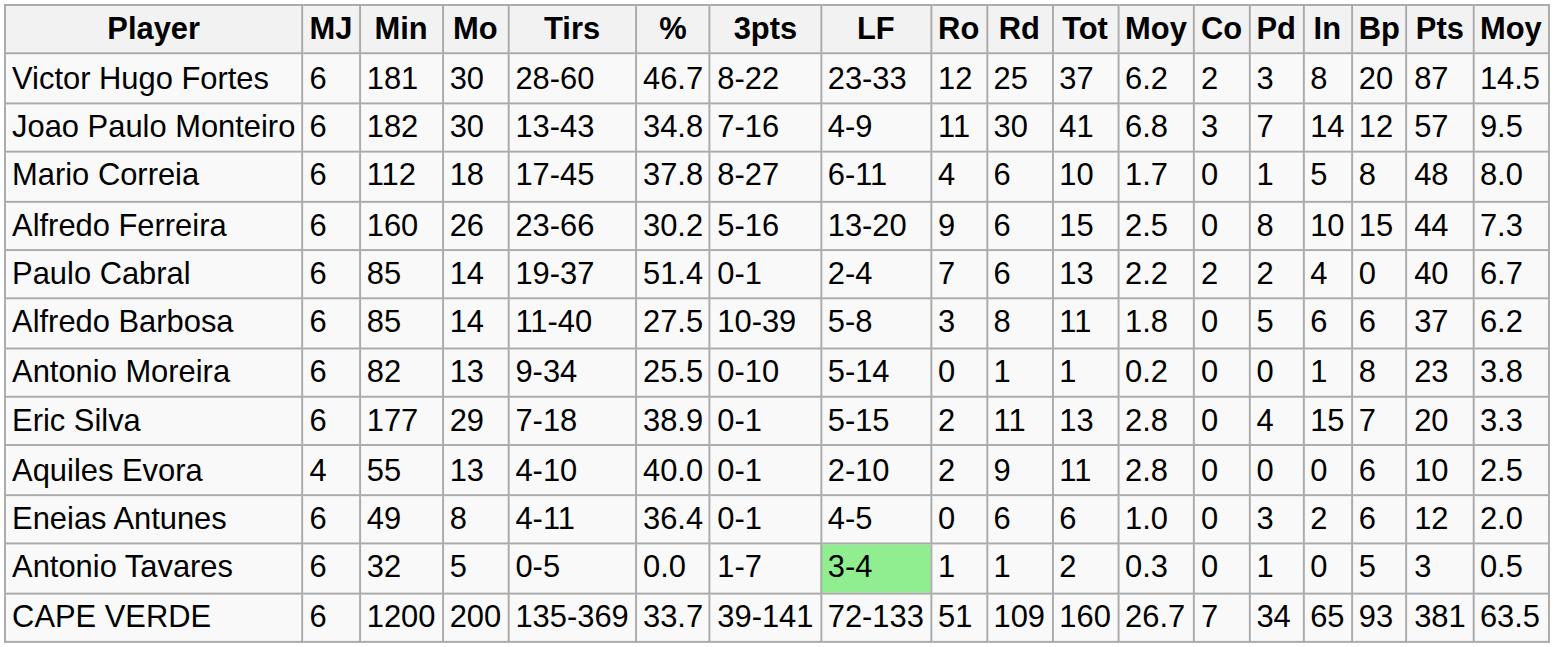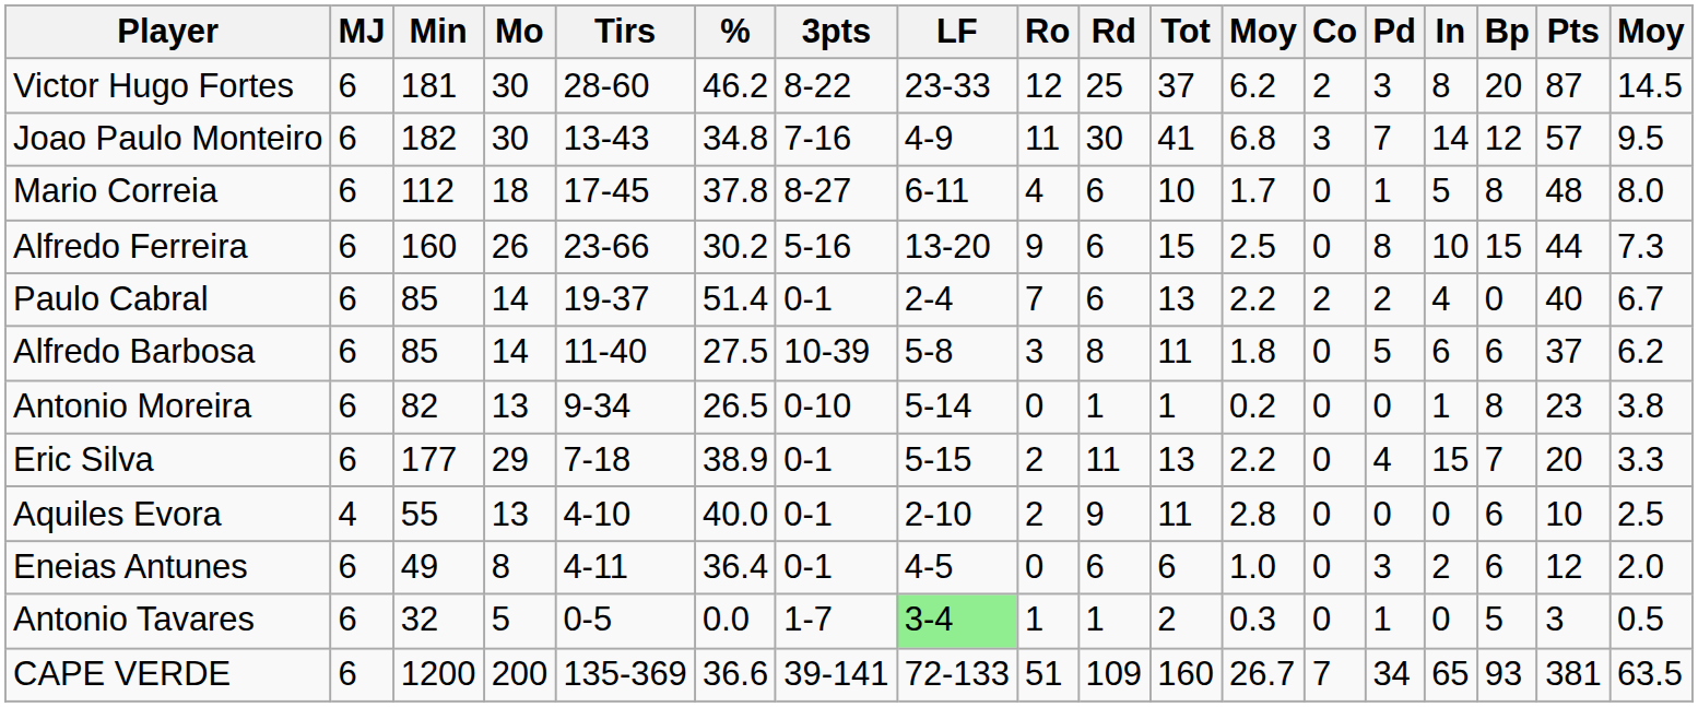Victor Hugo Fortes | %: 46.7 -> 46.2
Antonio Moreira | %: 25.5 -> 26.5
Eric Silva | column 12: 2.8 -> 2.2
CAPE VERDE | %: 33.7 -> 36.6
